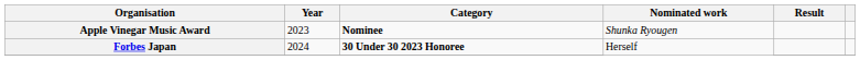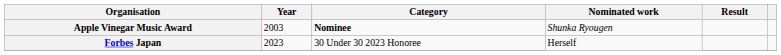Apple Vinegar Music Award | Year: 2023 -> 2003
Forbes Japan | Year: 2024 -> 2023
Forbes Japan | Category: bold -> normal
